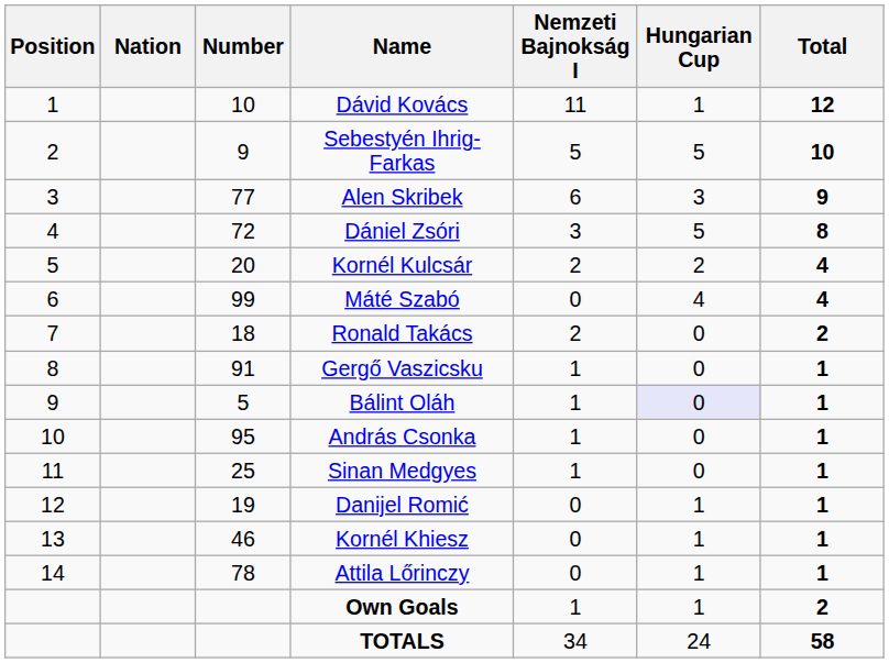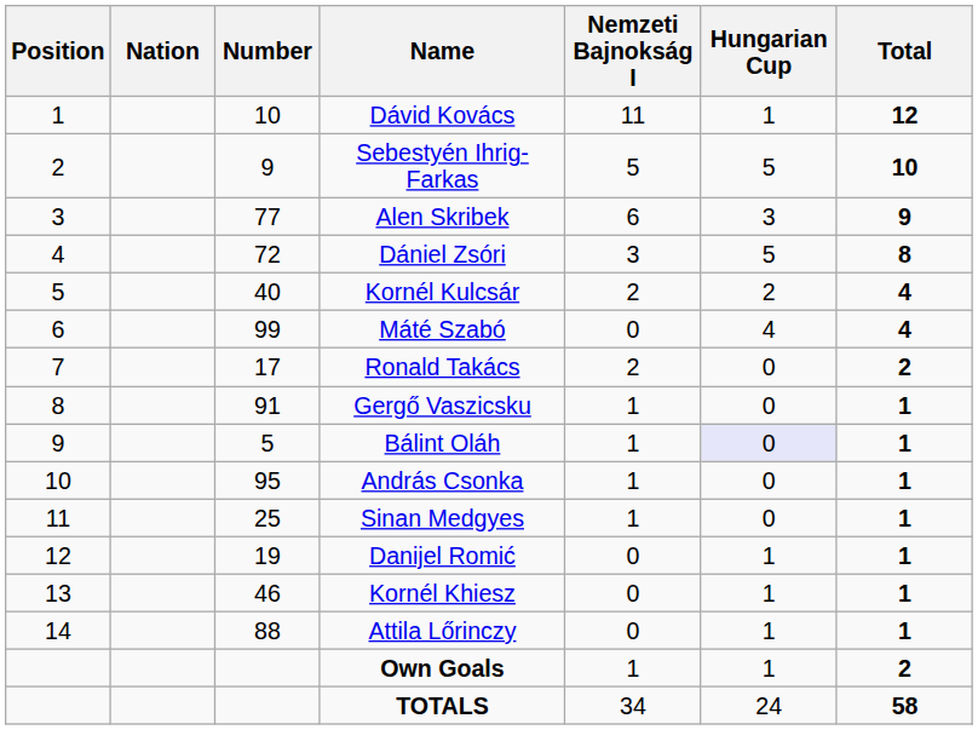Kornél Kulcsár | Number: 20 -> 40
Ronald Takács | Number: 18 -> 17
Attila Lőrinczy | Number: 78 -> 88
